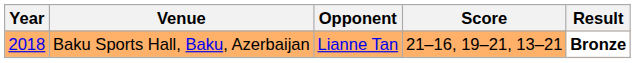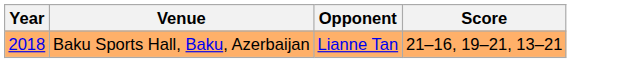- column: Result | Bronze
